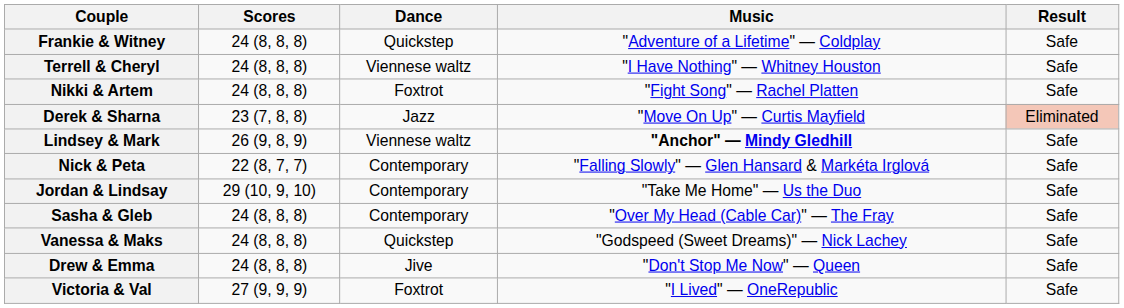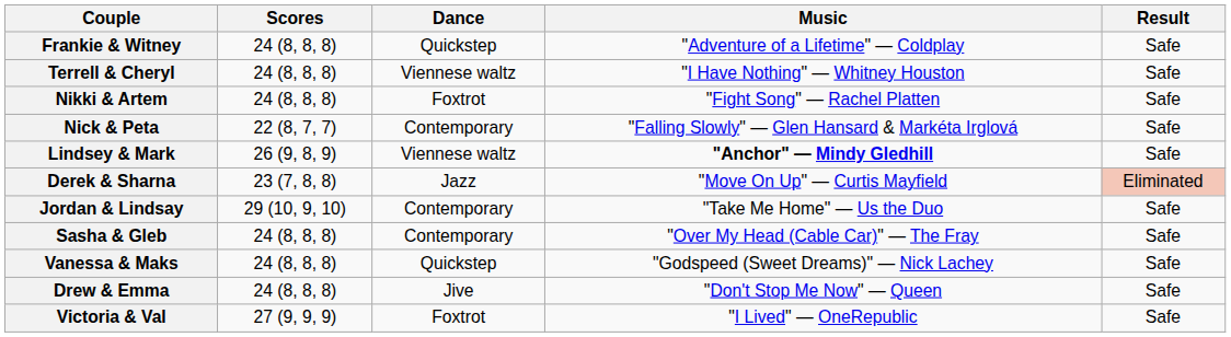rows swapped: Nick & Peta <-> Derek & Sharna
